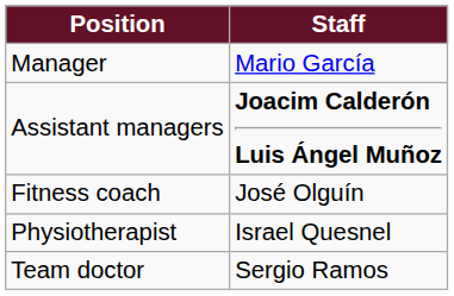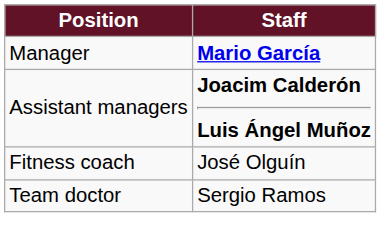Manager | Staff: normal -> bold
- row: Physiotherapist | Israel Quesnel
